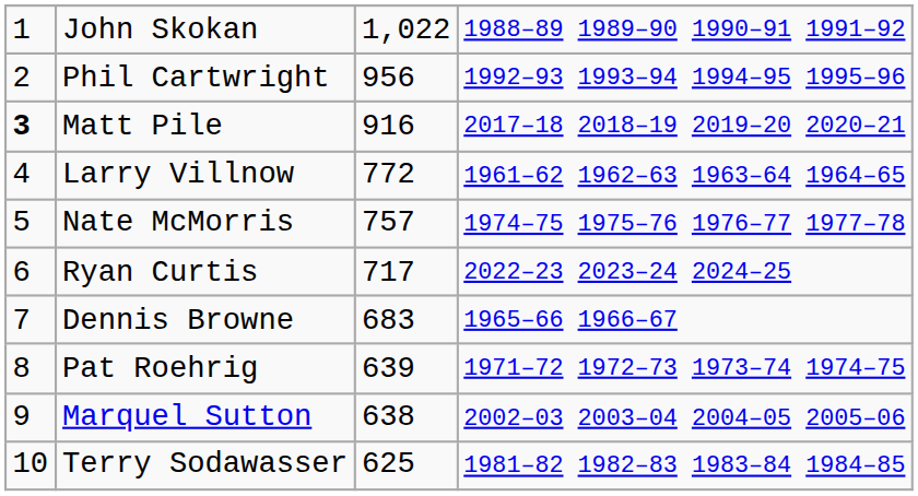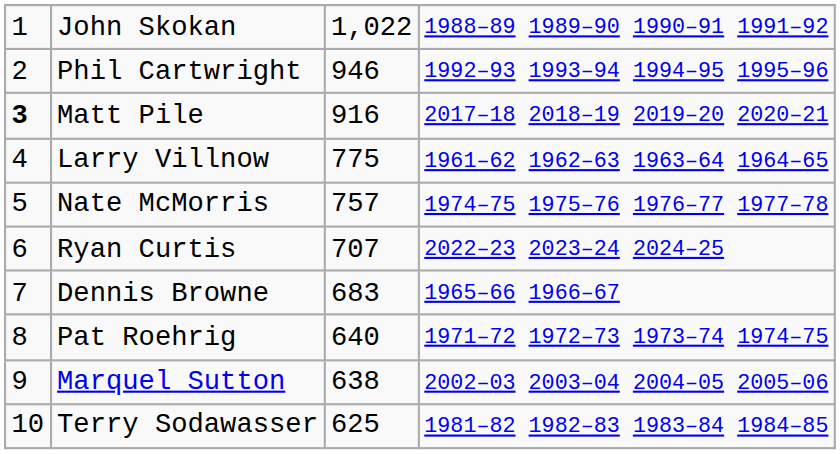Phil Cartwright | column 3: 956 -> 946
Larry Villnow | column 3: 772 -> 775
Ryan Curtis | column 3: 717 -> 707
Pat Roehrig | column 3: 639 -> 640
